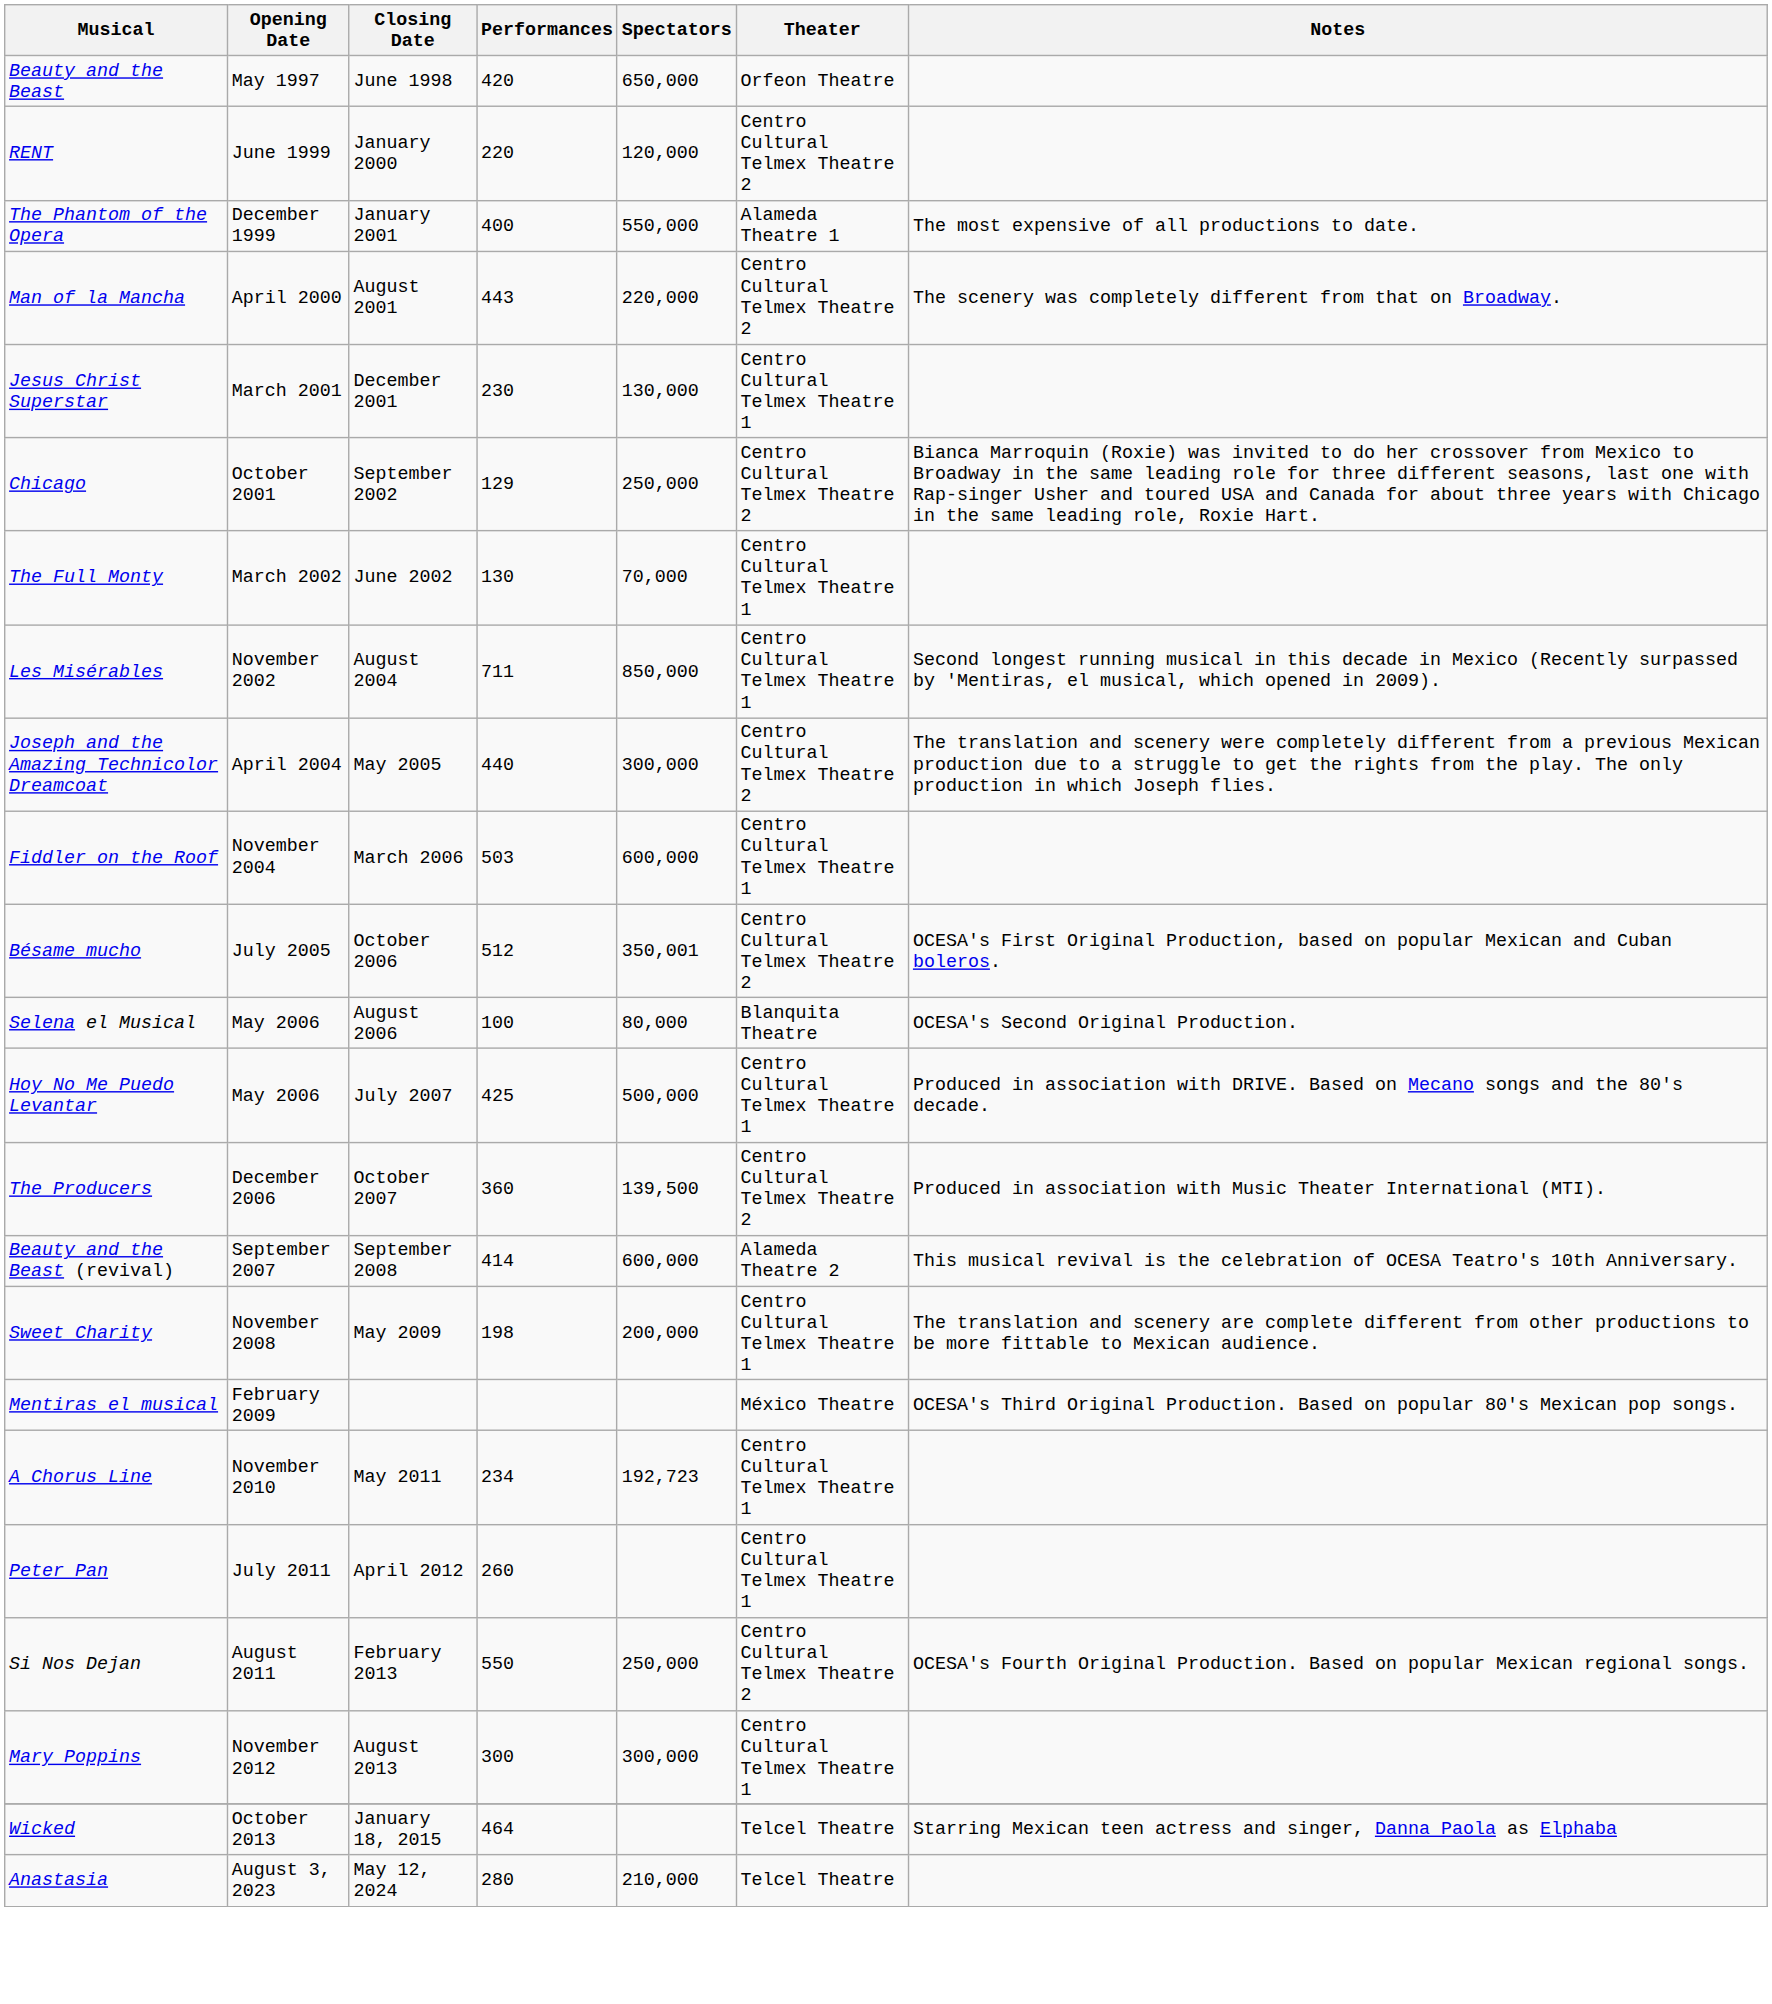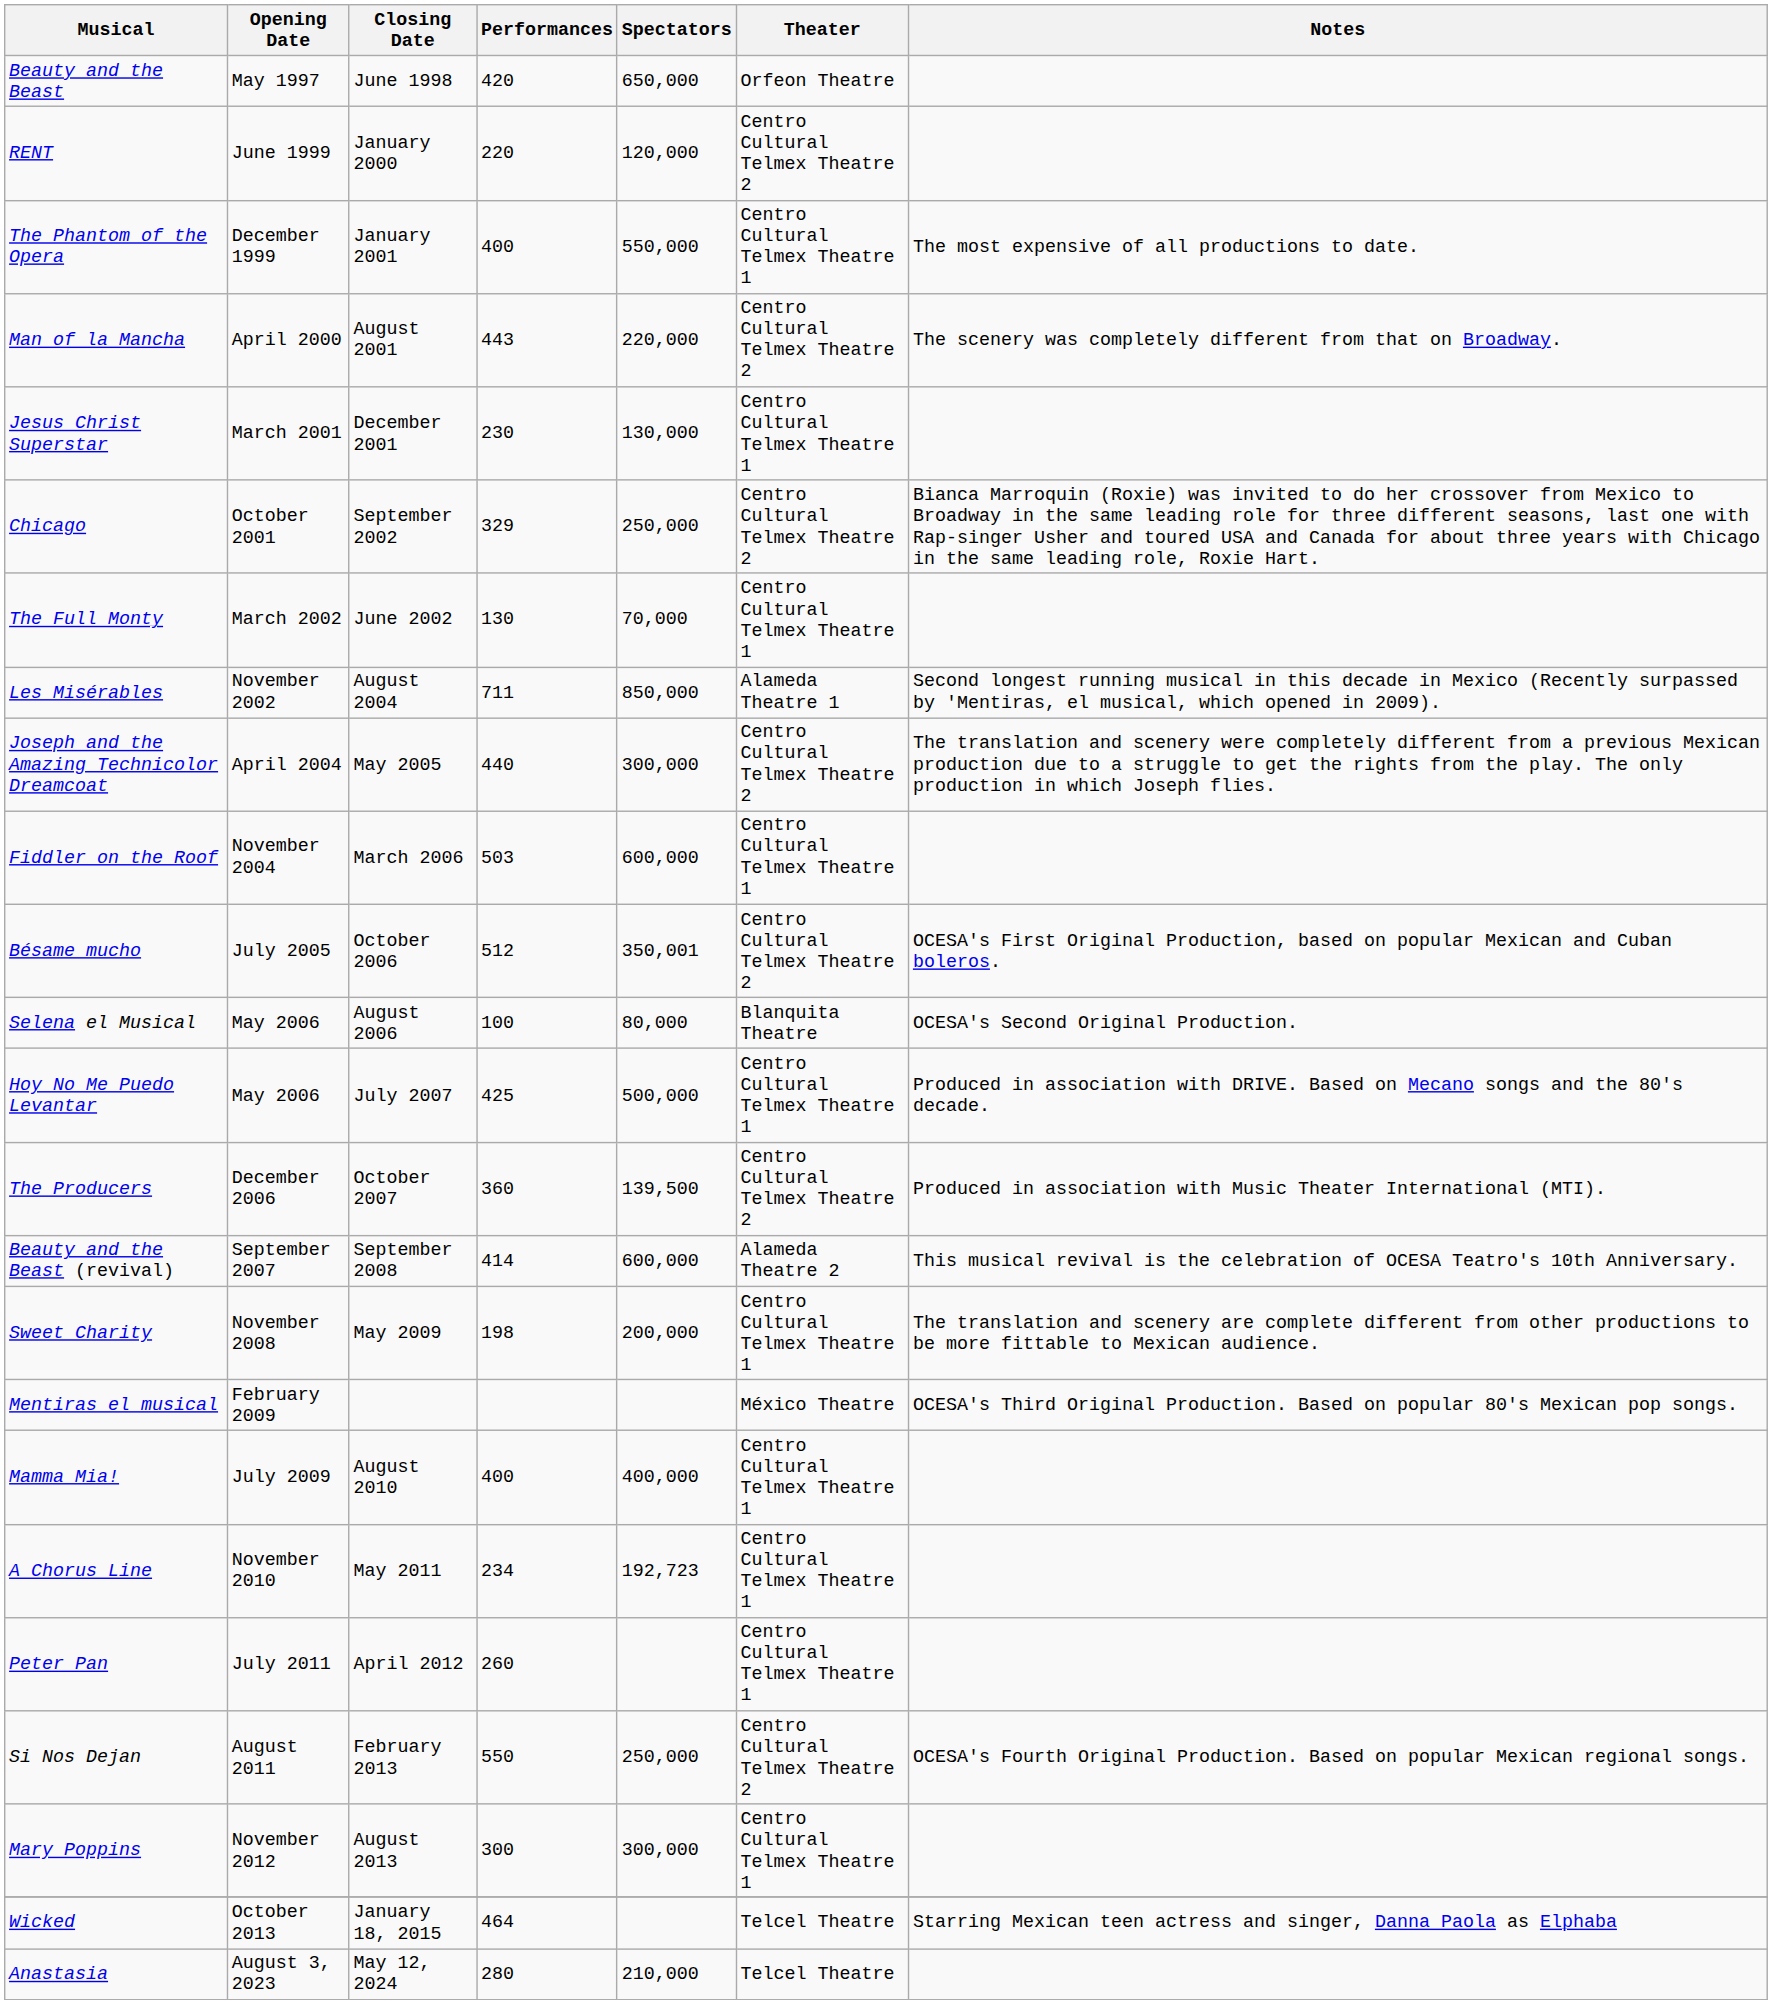The Phantom of the Opera | Theater: Alameda Theatre 1 -> Centro Cultural Telmex Theatre 1
Chicago | Performances: 129 -> 329
Les Misérables | Theater: Centro Cultural Telmex Theatre 1 -> Alameda Theatre 1
+ row: Mamma Mia! | July 2009 | August 2010 | 400 | 400,000 | Centro Cultural Telmex Theatre 1
